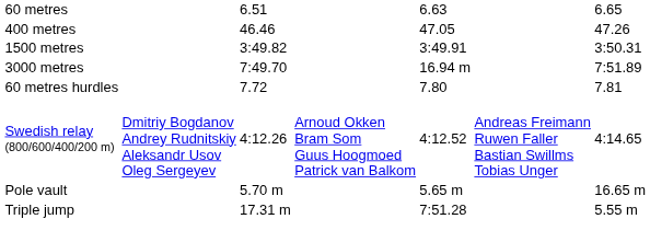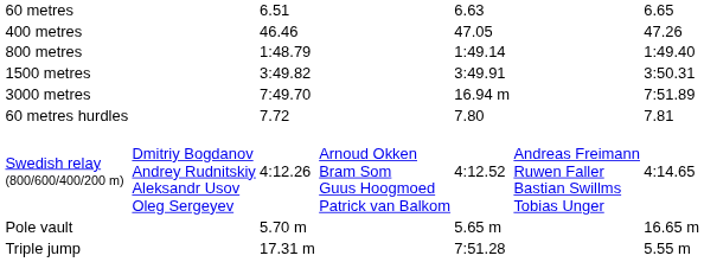+ row: 800 metres | 1:48.79 | 1:49.14 | 1:49.40
